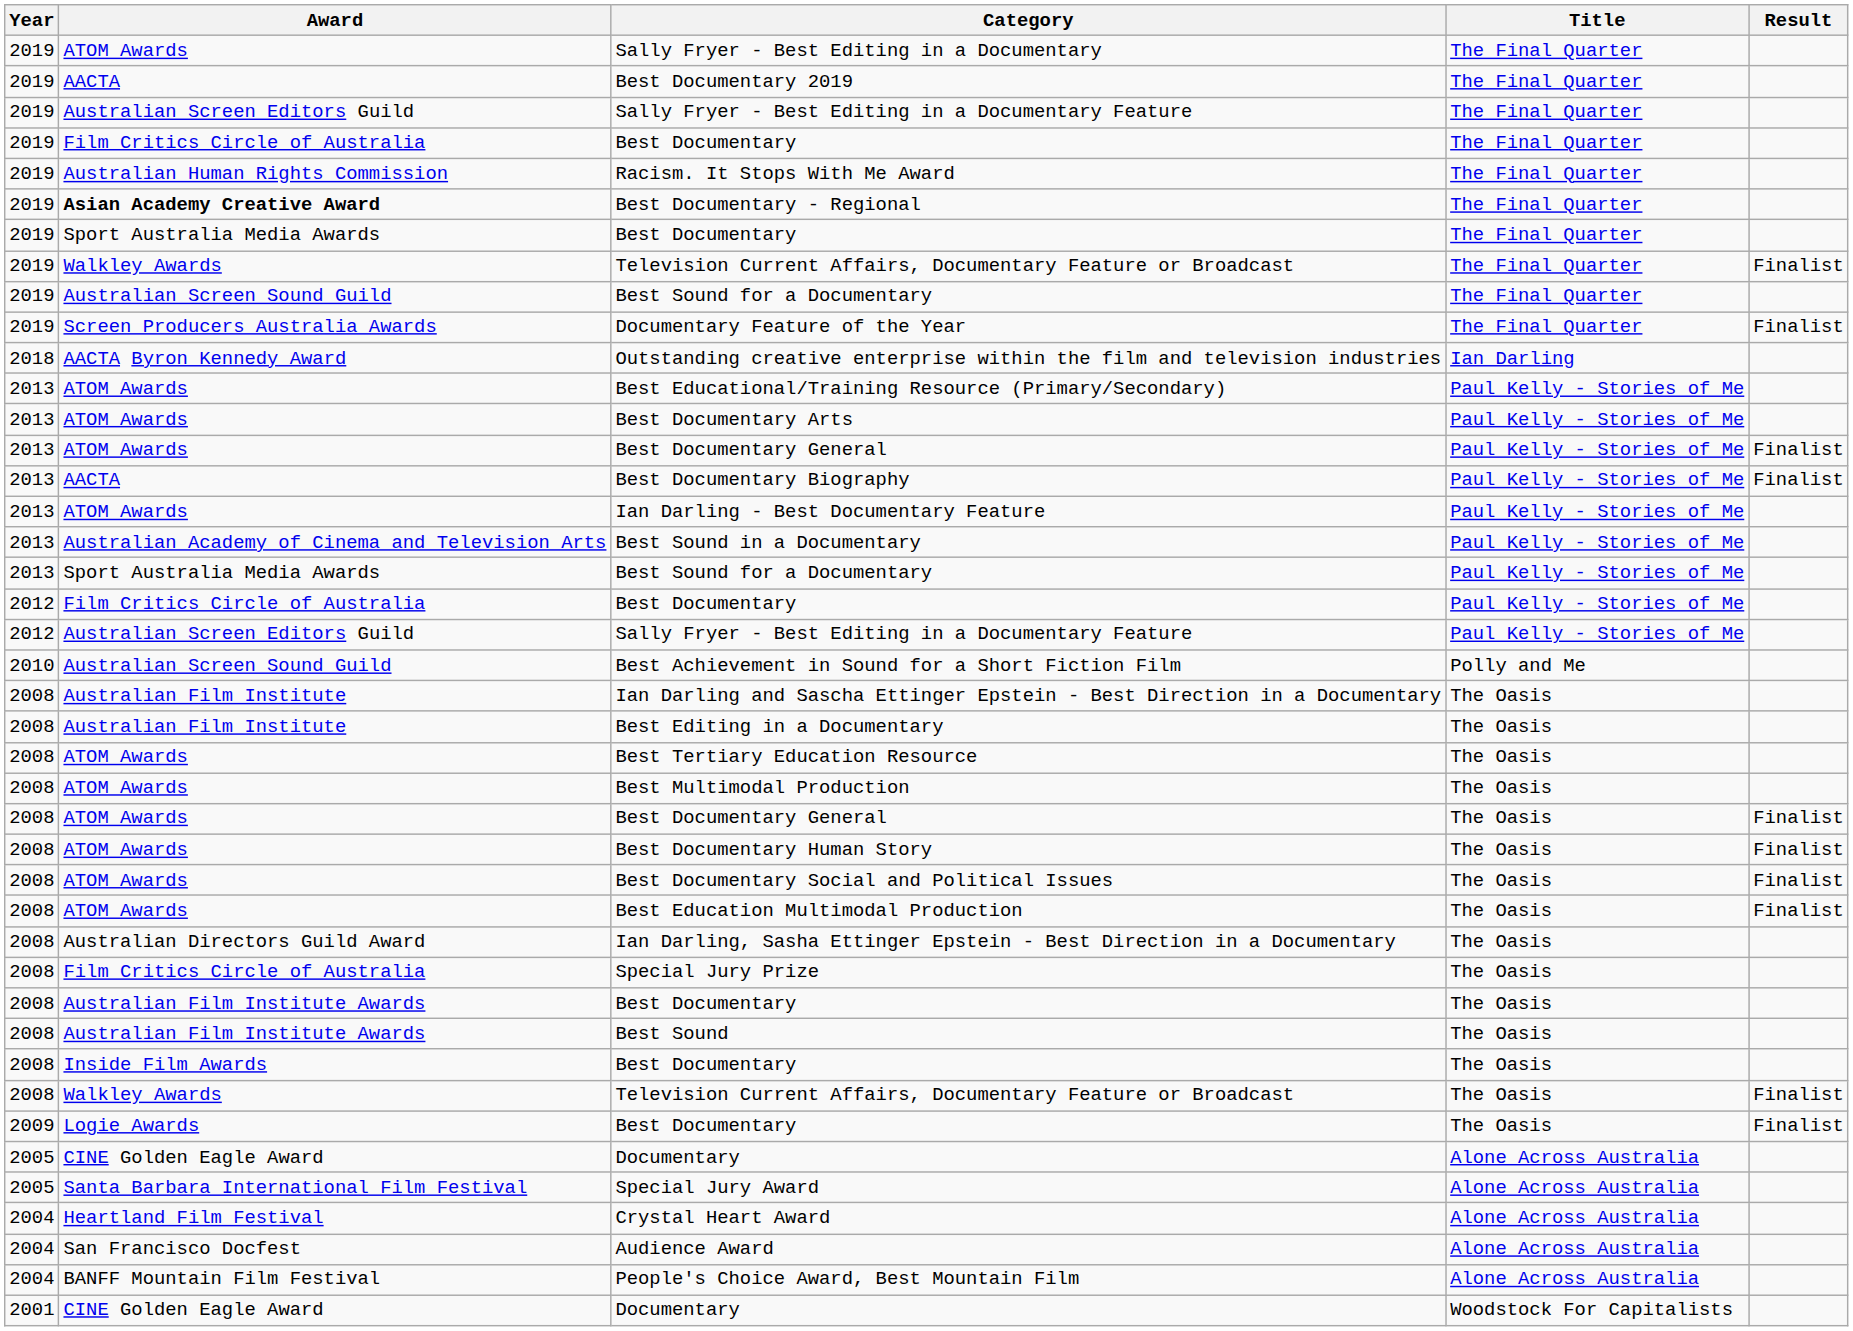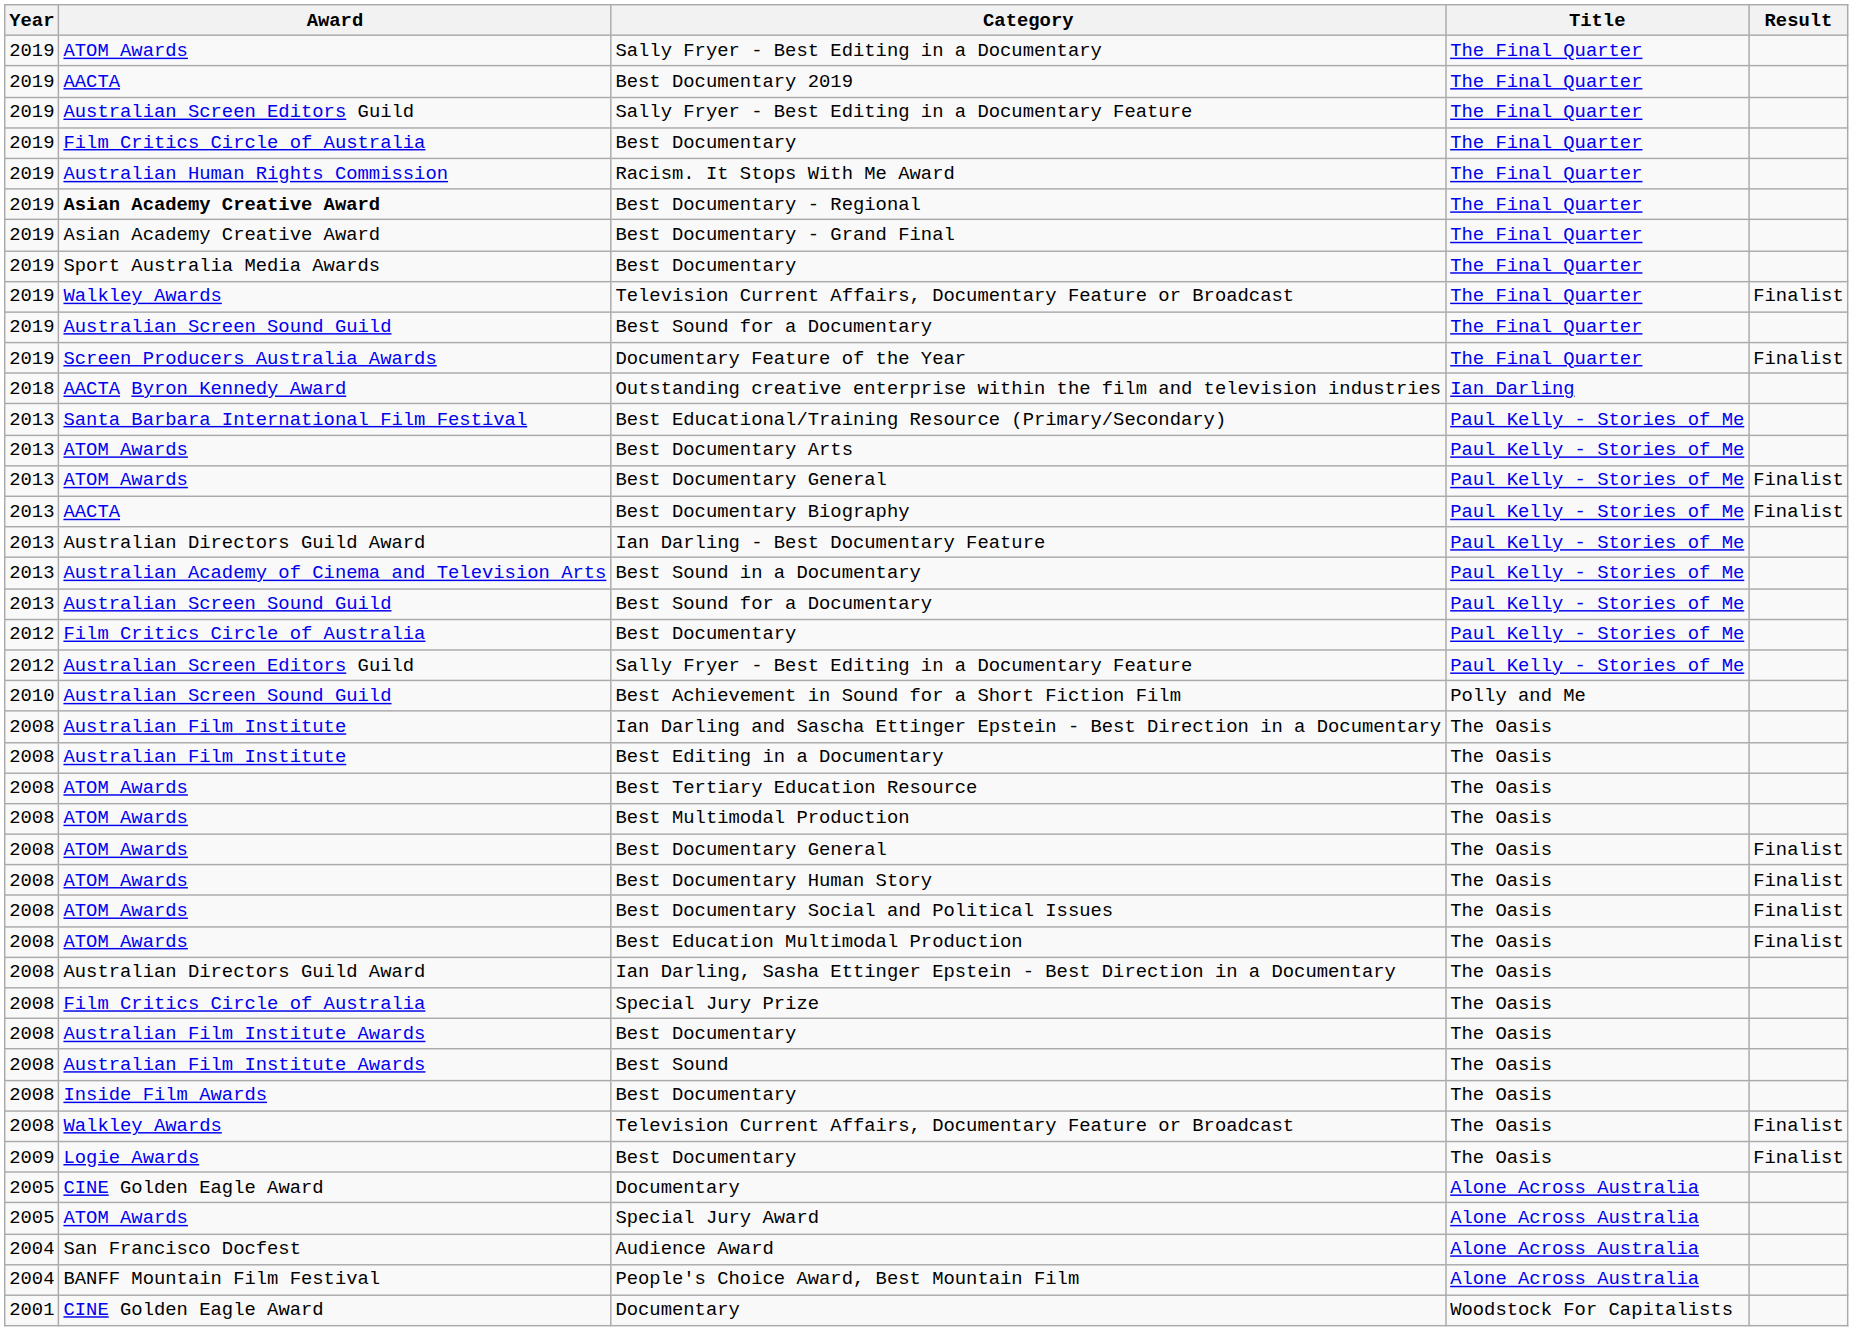+ row: 2019 | Asian Academy Creative Award | Best Documentary - Grand Final | The Final Quarter
Best Educational/Training Resource (Primary/Secondary) | Award: ATOM Awards -> Santa Barbara International Film Festival
Ian Darling - Best Documentary Feature | Award: ATOM Awards -> Australian Directors Guild Award
2013 / Best Sound for a Documentary | Award: Sport Australia Media Awards -> Australian Screen Sound Guild
Special Jury Award | Award: Santa Barbara International Film Festival -> ATOM Awards
- row: 2004 | Heartland Film Festival | Crystal Heart Award | Alone Across Australia
